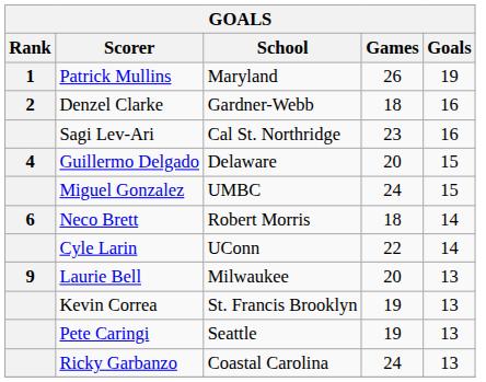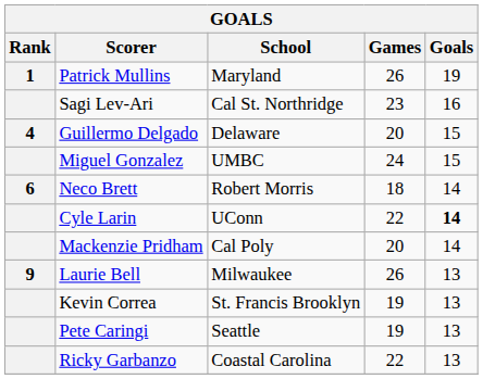- row: 2 | Denzel Clarke | Gardner-Webb | 18 | 16
Cyle Larin | Goals: normal -> bold
+ row: Mackenzie Pridham | Cal Poly | 20 | 14
Laurie Bell | Games: 20 -> 26
Ricky Garbanzo | Games: 24 -> 22
